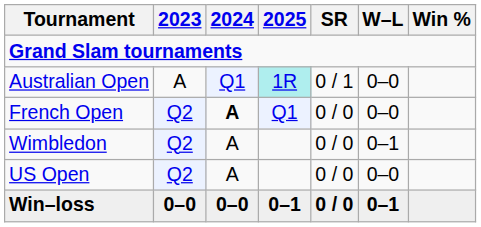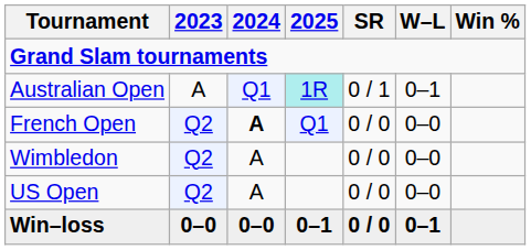Australian Open | W–L: 0–0 -> 0–1
Wimbledon | W–L: 0–1 -> 0–0
